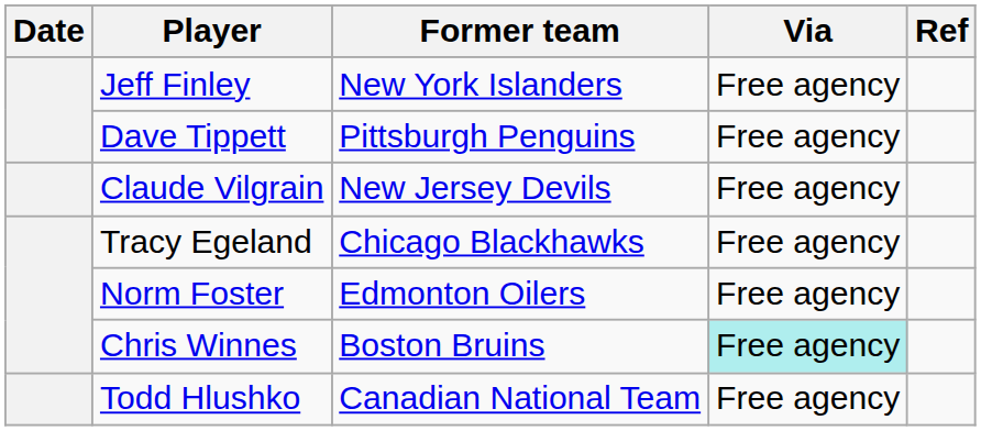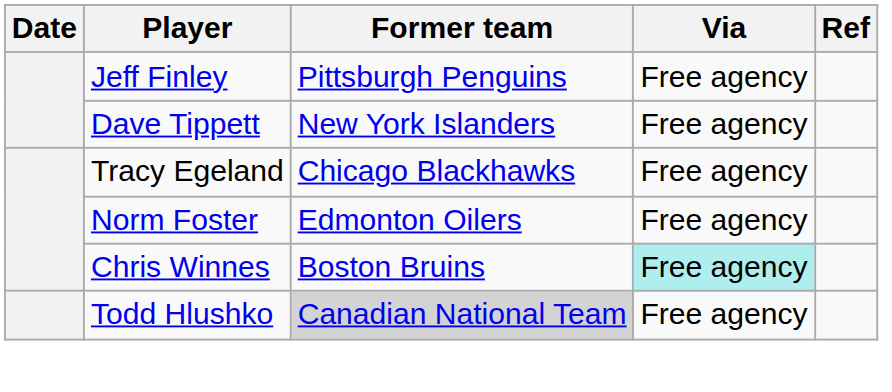Jeff Finley | Former team: New York Islanders -> Pittsburgh Penguins
Dave Tippett | Former team: Pittsburgh Penguins -> New York Islanders
- row: Claude Vilgrain | New Jersey Devils | Free agency
Todd Hlushko | Former team: no background -> lightgrey background
